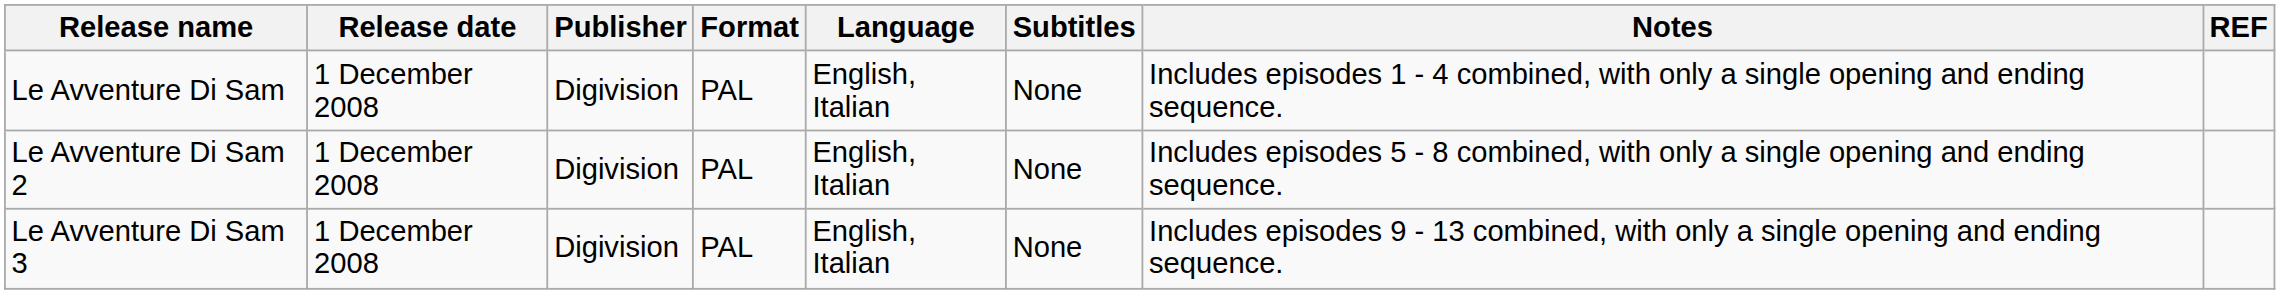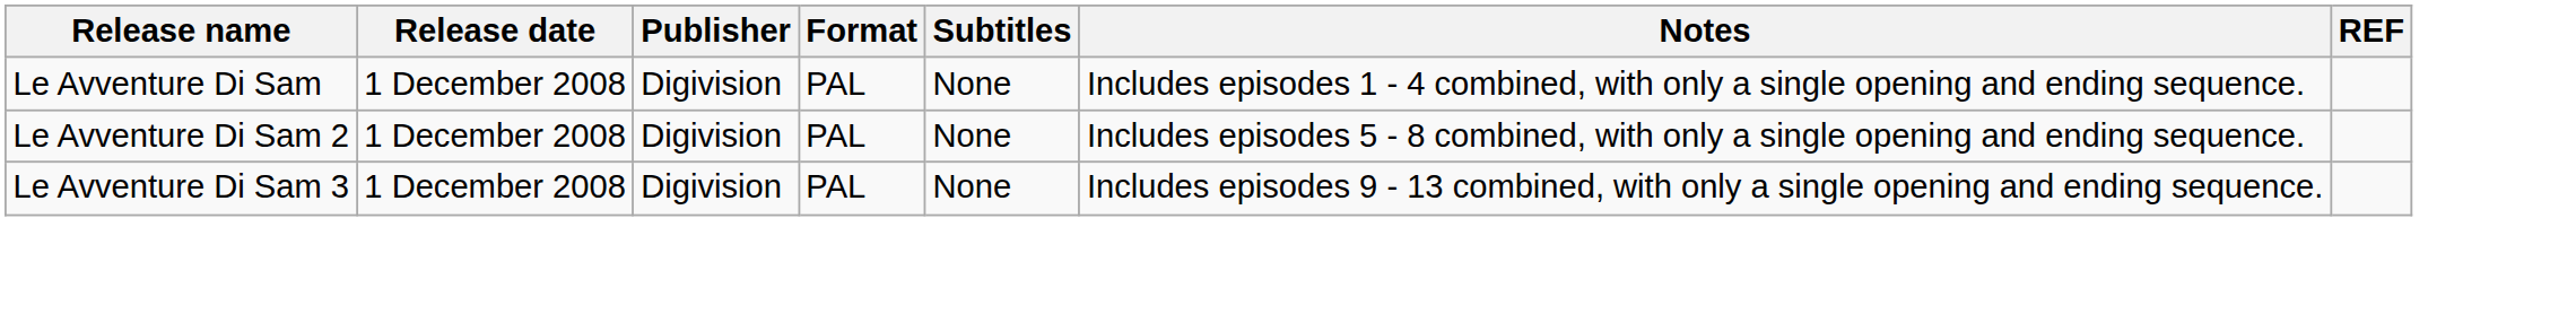- column: Language | English, Italian | English, Italian | English, Italian
